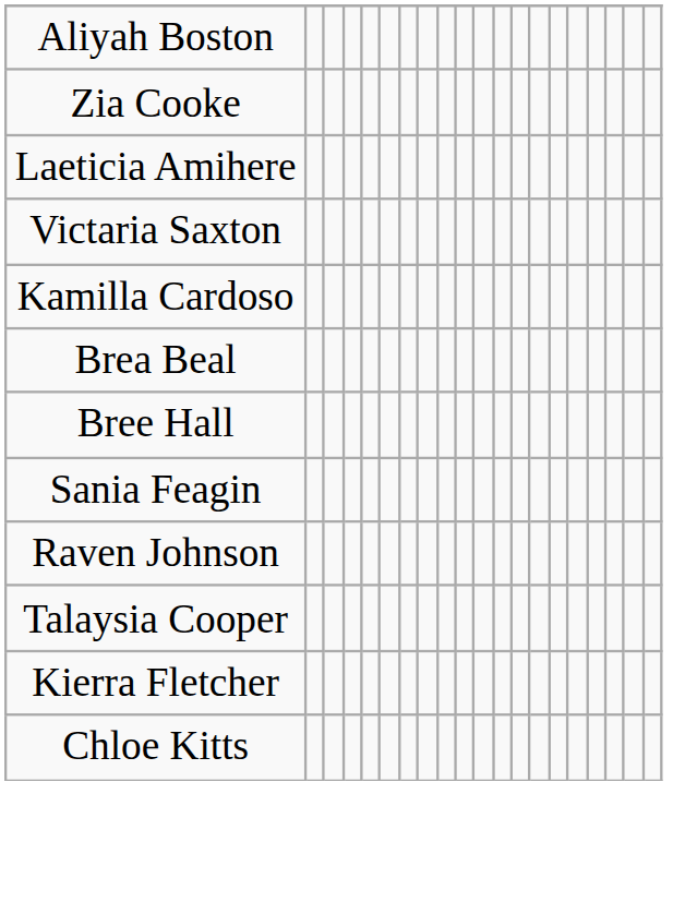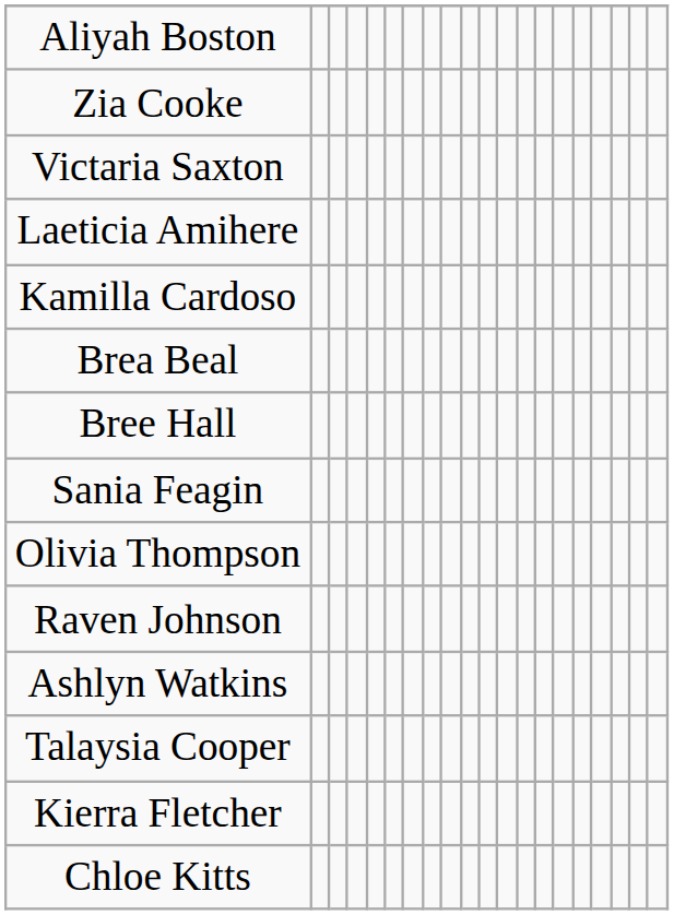rows swapped: Laeticia Amihere <-> Victaria Saxton
+ row: Olivia Thompson
+ row: Ashlyn Watkins
